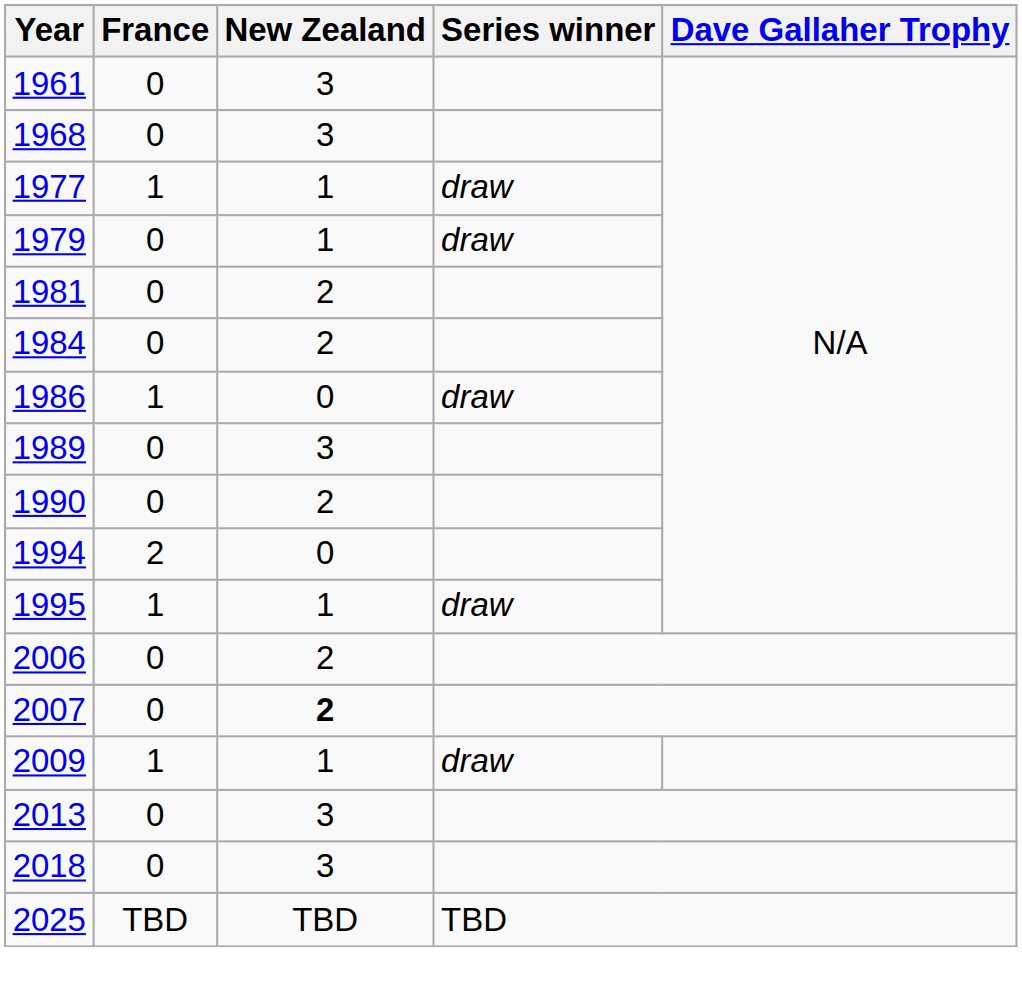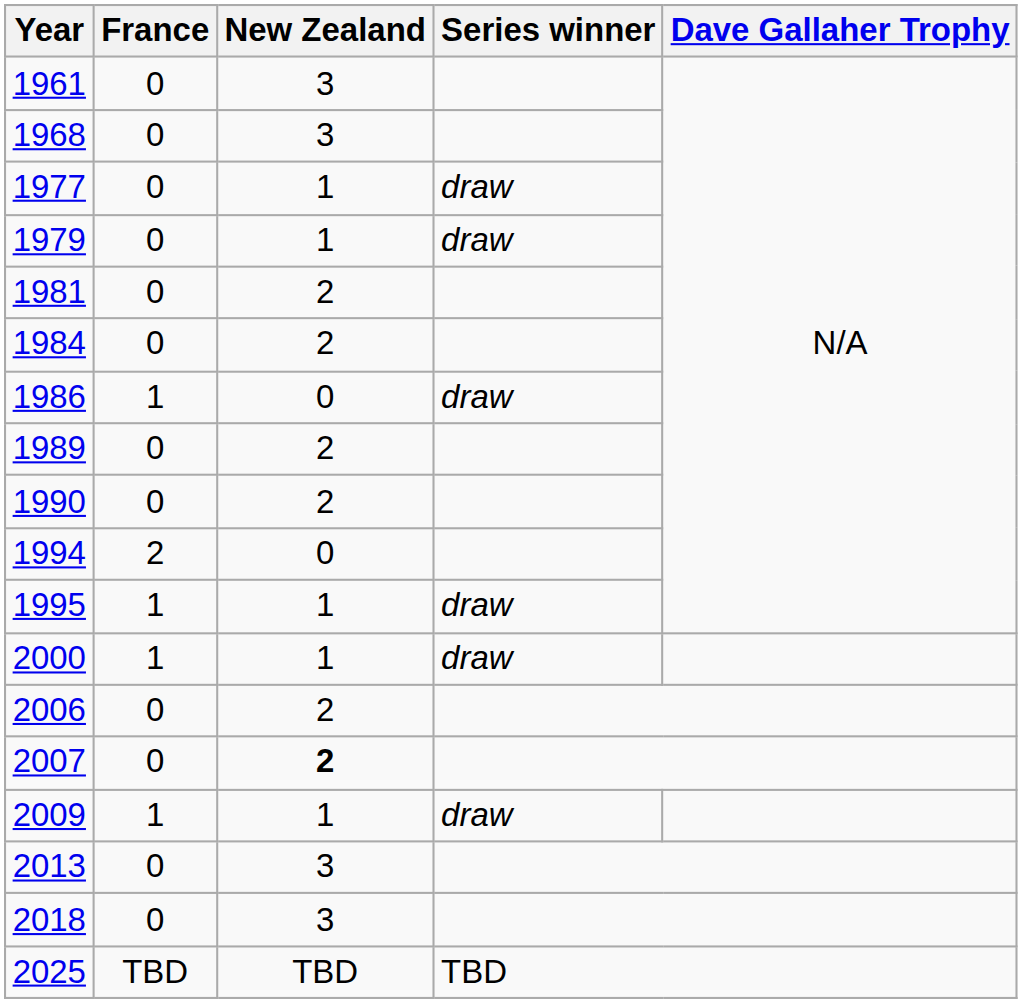1977 | France: 1 -> 0
1989 | New Zealand: 3 -> 2
+ row: 2000 | 1 | 1 | draw
